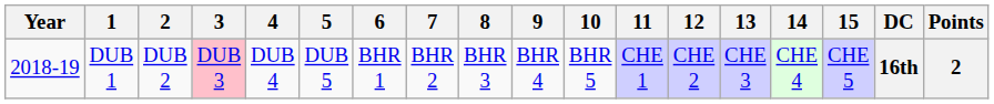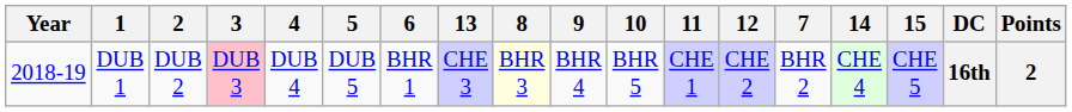columns swapped: 7 <-> 13
DUB 1 | 8: no background -> lightyellow background
